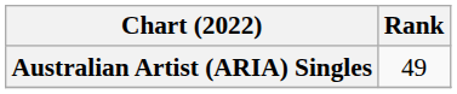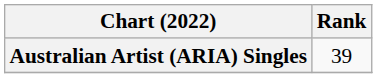Australian Artist (ARIA) Singles | Rank: 49 -> 39
